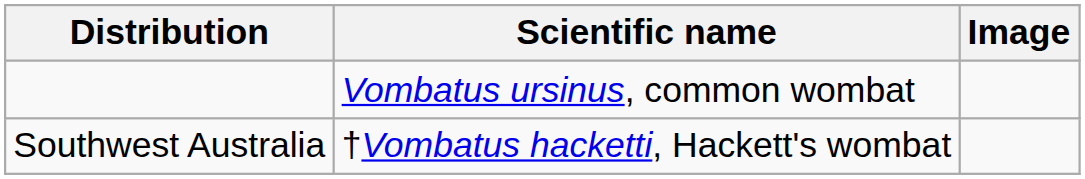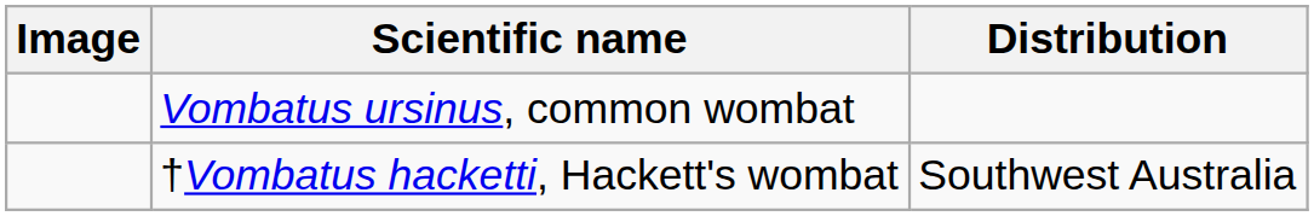columns swapped: Image <-> Distribution
